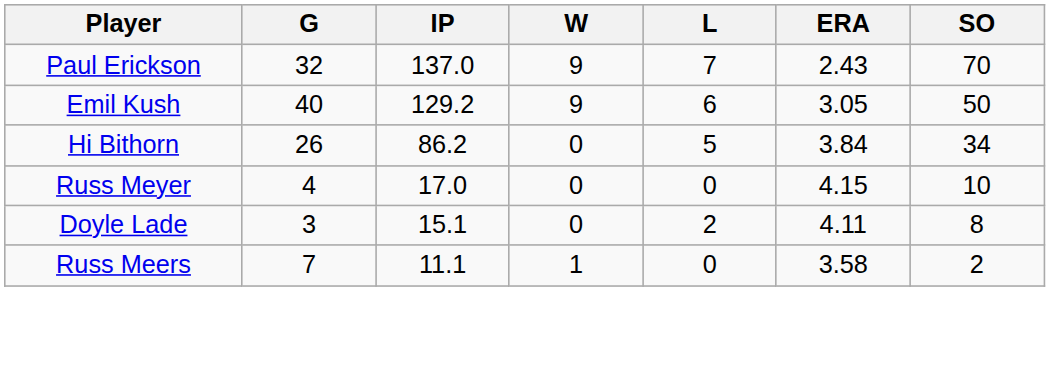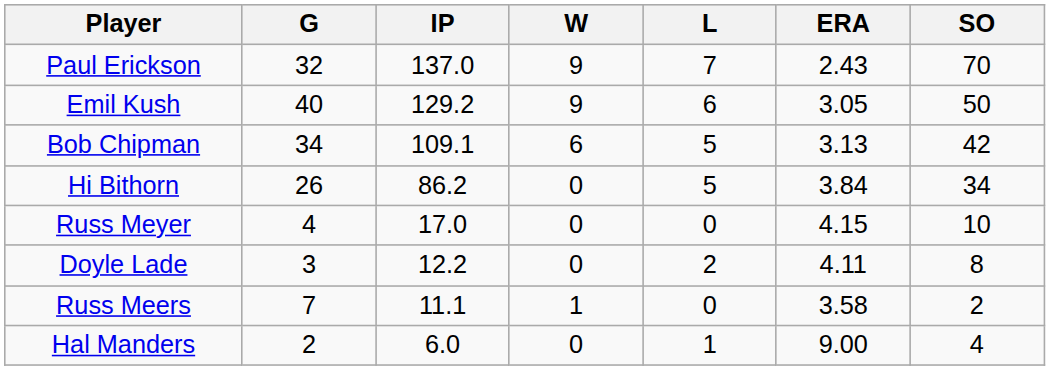+ row: Bob Chipman | 34 | 109.1 | 6 | 5 | 3.13 | 42
Doyle Lade | IP: 15.1 -> 12.2
+ row: Hal Manders | 2 | 6.0 | 0 | 1 | 9.00 | 4
